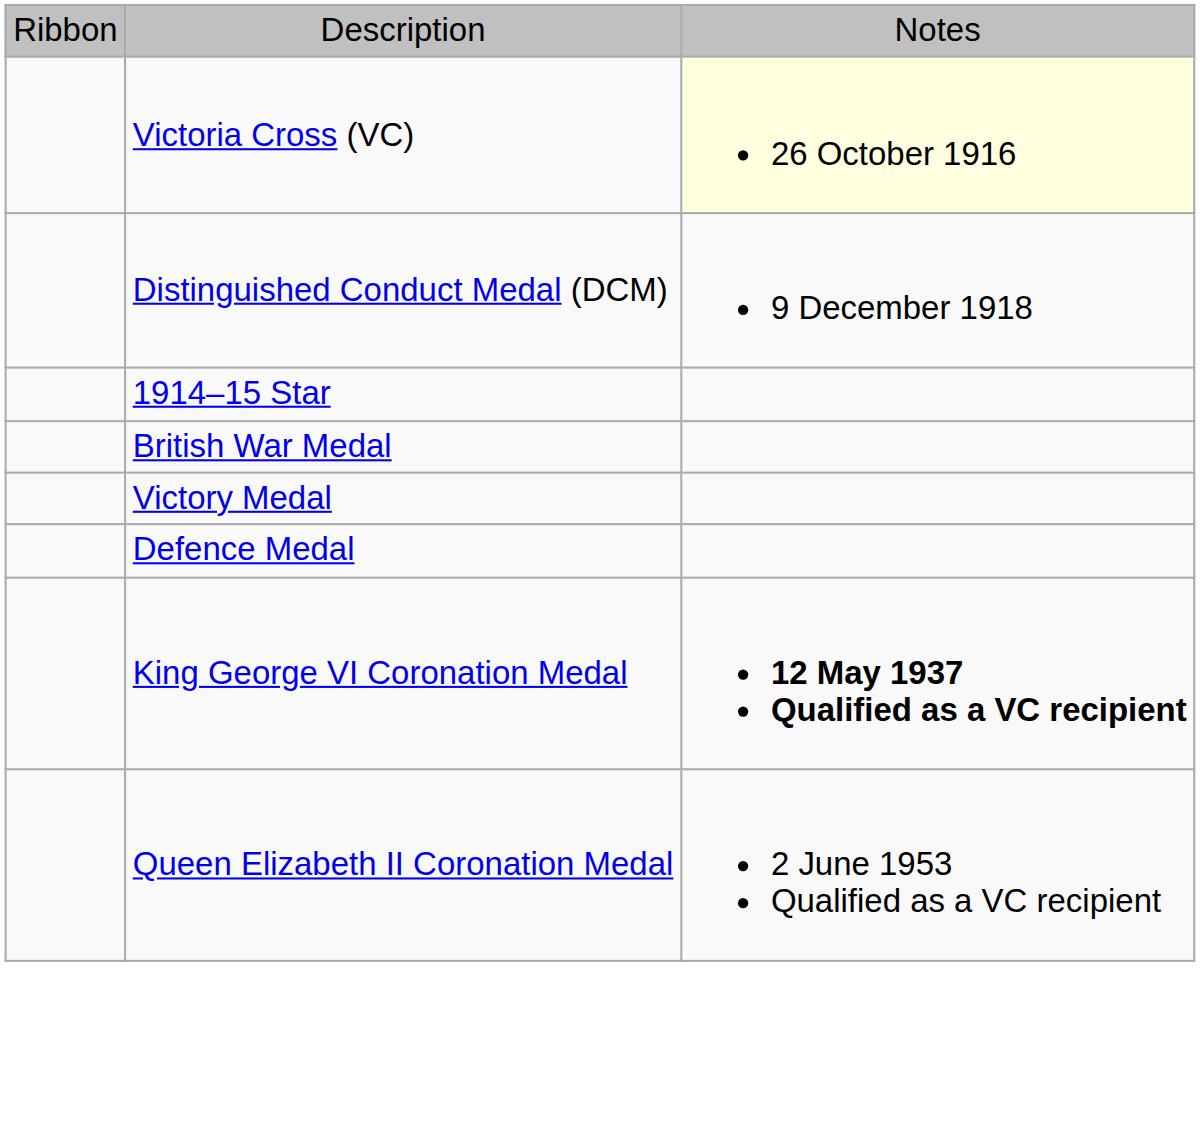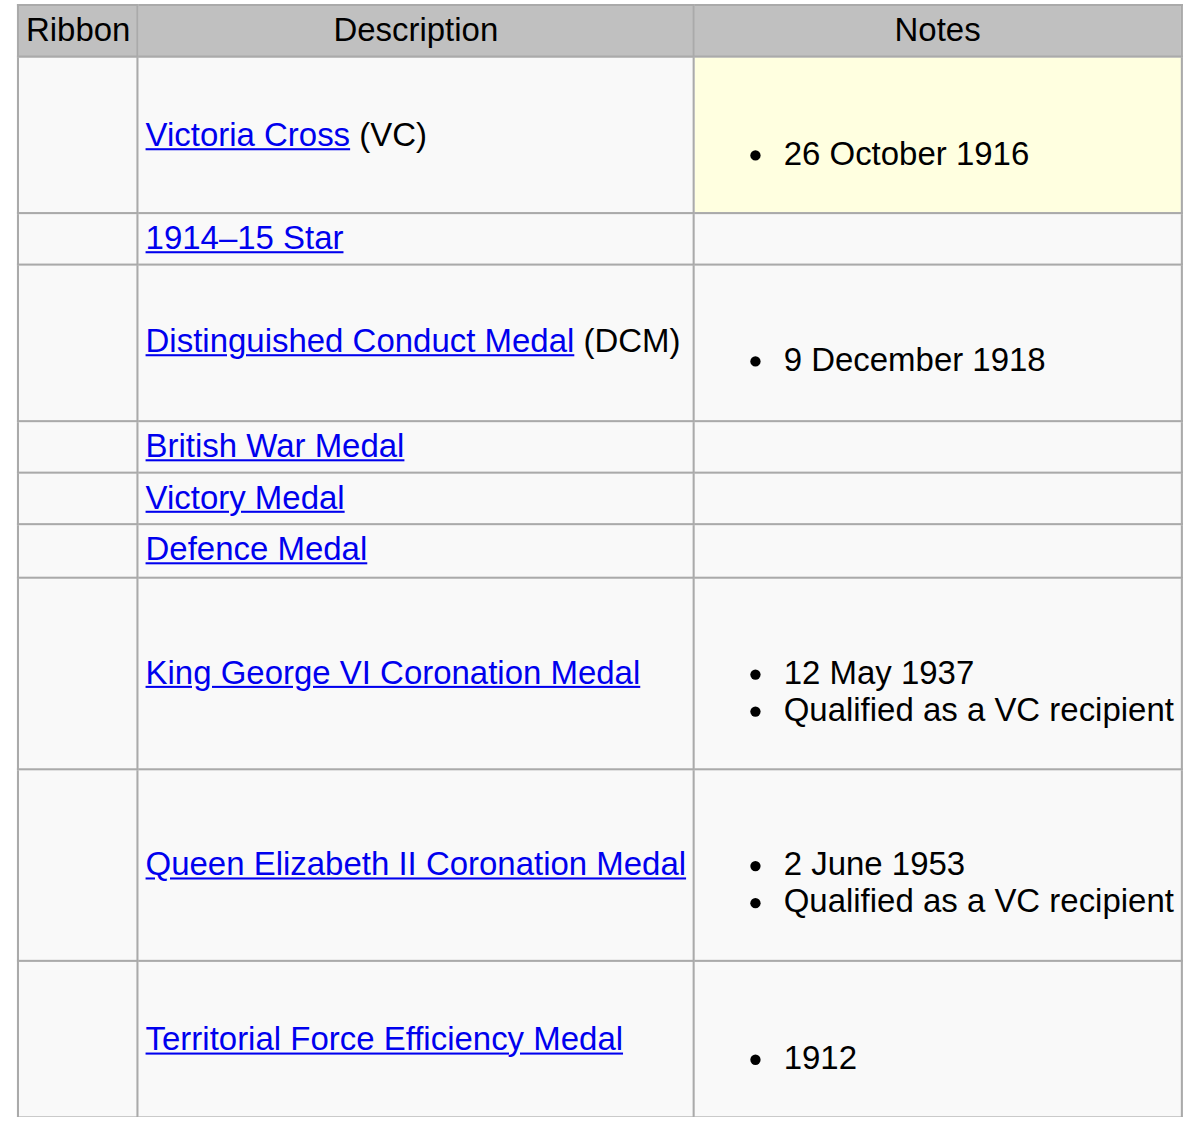rows swapped: Distinguished Conduct Medal (DCM) <-> 1914–15 Star
King George VI Coronation Medal | column 3: bold -> normal
+ row: Territorial Force Efficiency Medal | 1912
